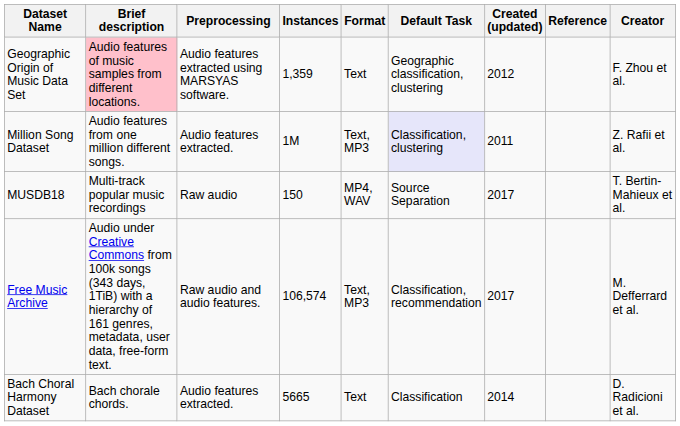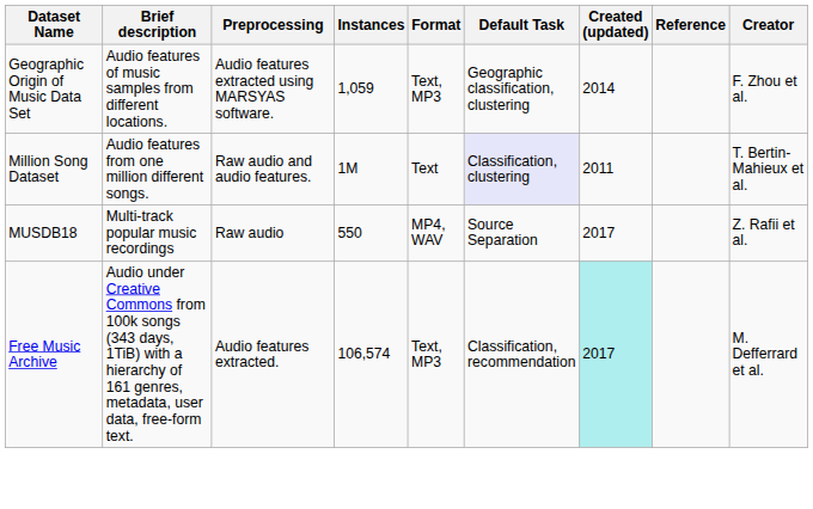Geographic Origin of Music Data Set | Brief description: pink background -> no background
Geographic Origin of Music Data Set | Instances: 1,359 -> 1,059
Geographic Origin of Music Data Set | Format: Text -> Text, MP3
Geographic Origin of Music Data Set | Created (updated): 2012 -> 2014
Million Song Dataset | Preprocessing: Audio features extracted. -> Raw audio and audio features.
Million Song Dataset | Format: Text, MP3 -> Text
Million Song Dataset | Creator: Z. Rafii et al. -> T. Bertin-Mahieux et al.
MUSDB18 | Instances: 150 -> 550
MUSDB18 | Creator: T. Bertin-Mahieux et al. -> Z. Rafii et al.
Free Music Archive | Preprocessing: Raw audio and audio features. -> Audio features extracted.
Free Music Archive | Created (updated): no background -> paleturquoise background
- row: Bach Choral Harmony Dataset | Bach chorale chords. | Audio features extracted. | 5665 | Text | Classification | 2014 | D. Radicioni et al.
